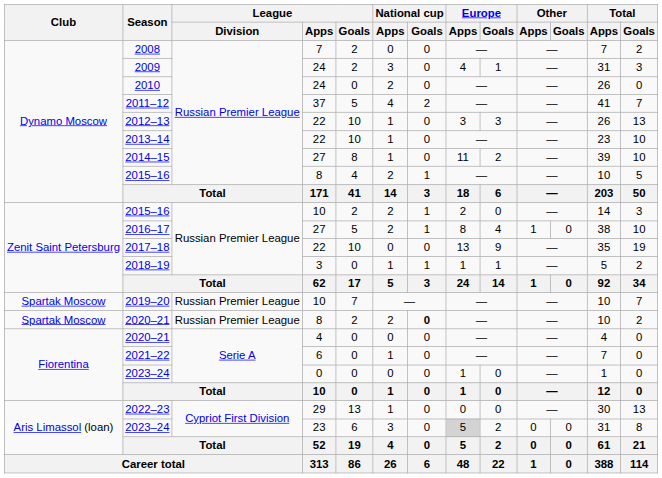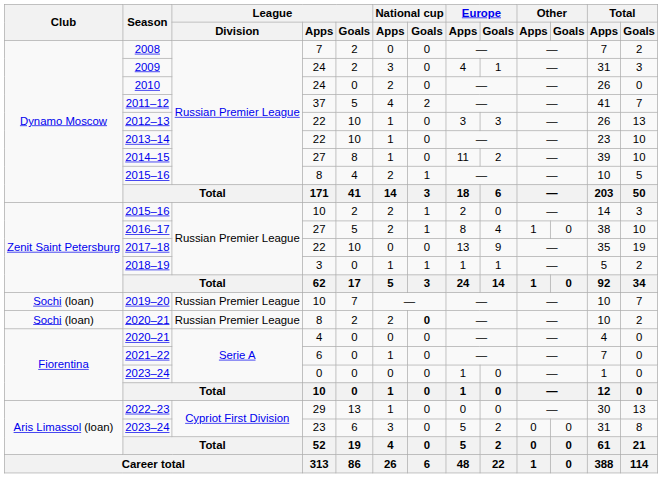2019–20 | Club: Spartak Moscow -> Sochi (loan)
2020–21 / 8 | Club: Spartak Moscow -> Sochi (loan)
2023–24 / 23 | Europe / Apps: lightgrey background -> no background
